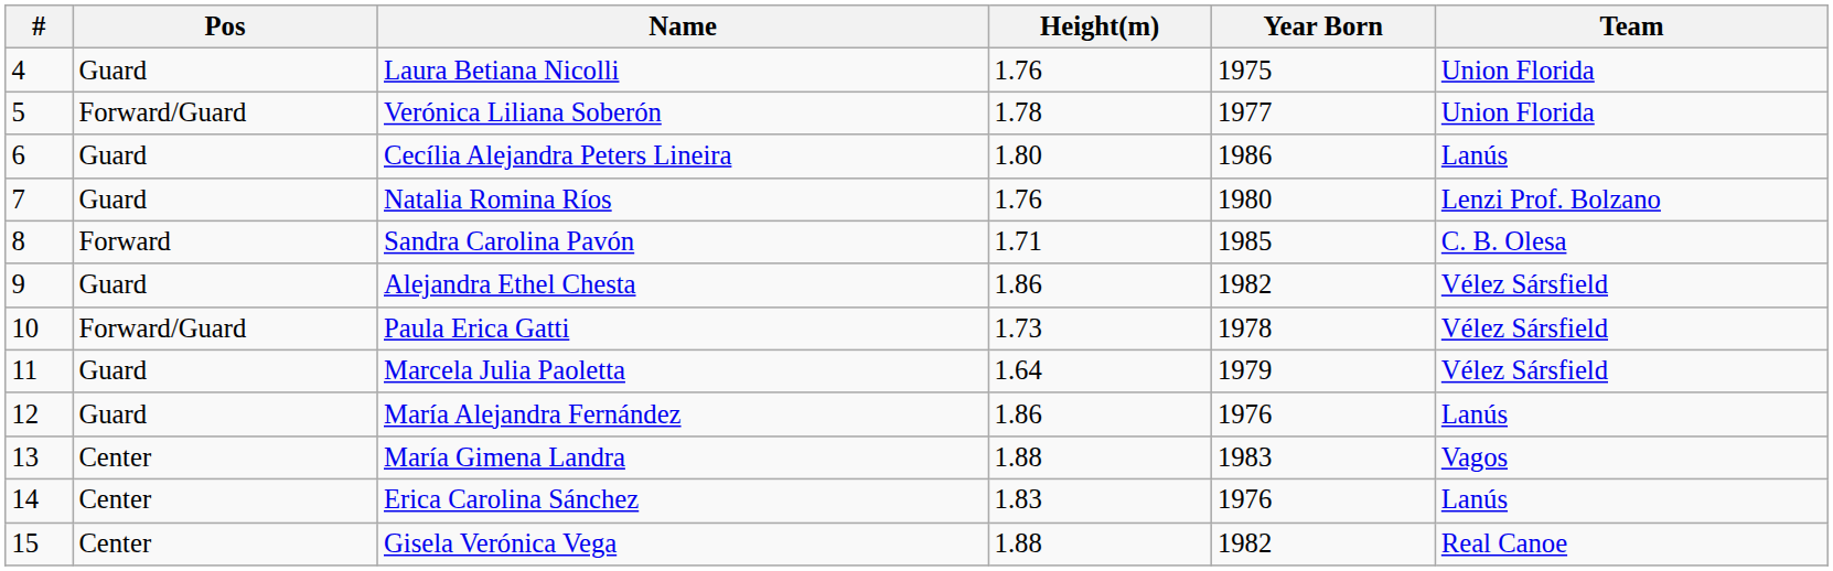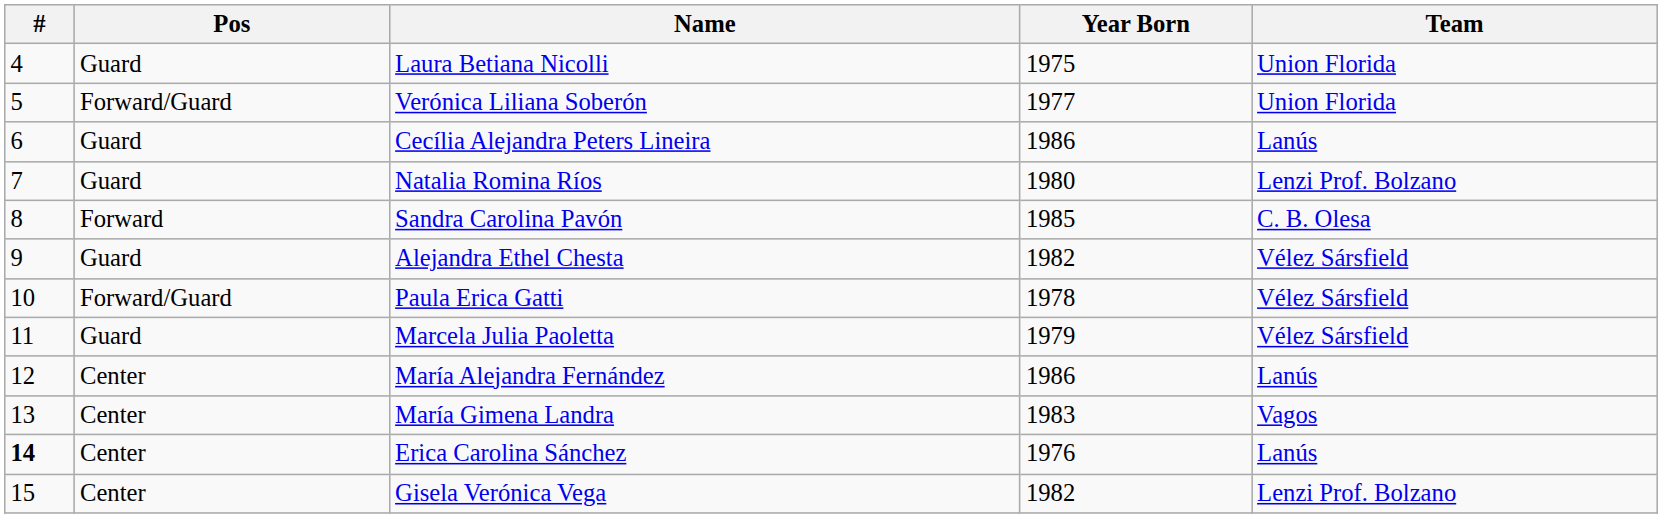- column: Height(m) | 1.76 | 1.78 | 1.80 | 1.76 | 1.71 | 1.86 | 1.73 | 1.64 | 1.86 | 1.88 | 1.83 | 1.88
María Alejandra Fernández | Pos: Guard -> Center
María Alejandra Fernández | Year Born: 1976 -> 1986
Erica Carolina Sánchez | #: normal -> bold
Gisela Verónica Vega | Team: Real Canoe -> Lenzi Prof. Bolzano
